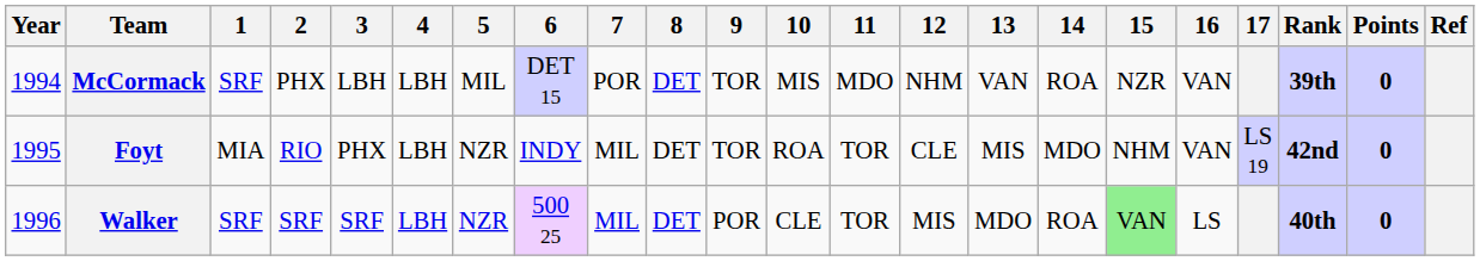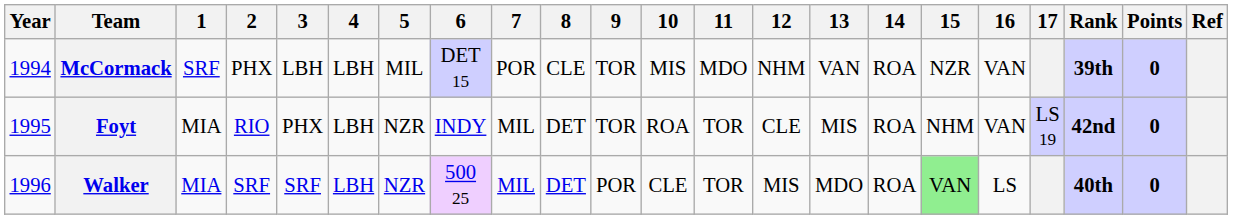McCormack | 8: DET -> CLE
Foyt | 14: MDO -> ROA
Walker | 1: SRF -> MIA
